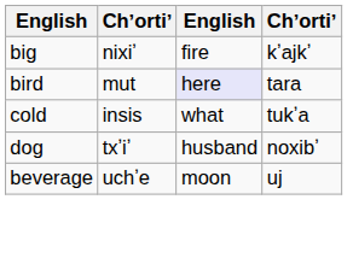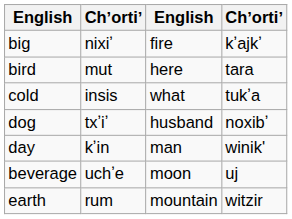bird | column 3: lavender background -> no background
+ row: day | kʼin | man | winik'
+ row: earth | rum | mountain | witzir
